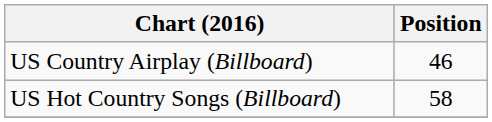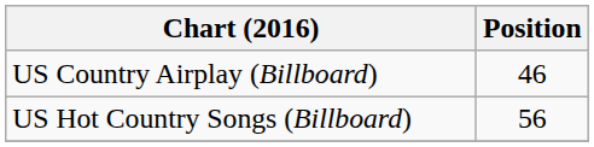US Hot Country Songs (Billboard) | Position: 58 -> 56
